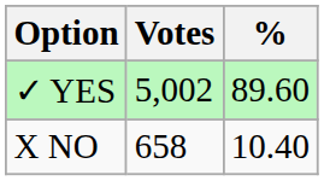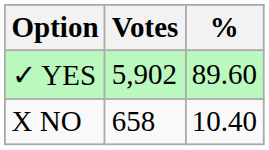✓ YES | Votes: 5,002 -> 5,902
